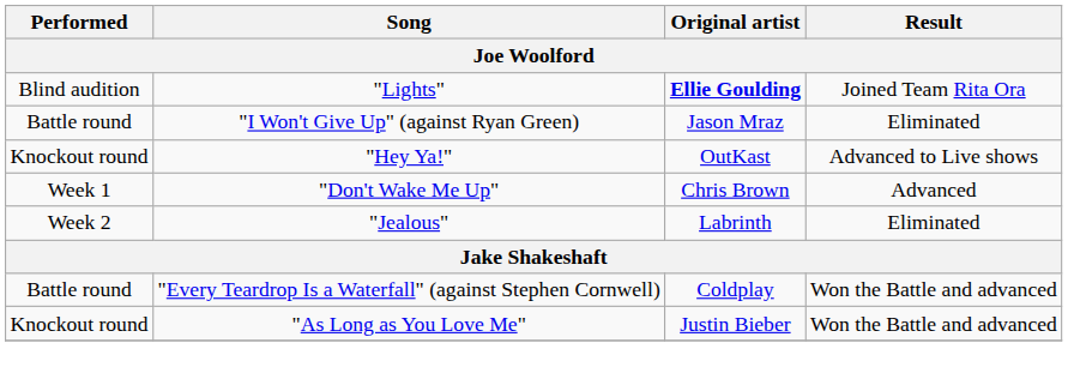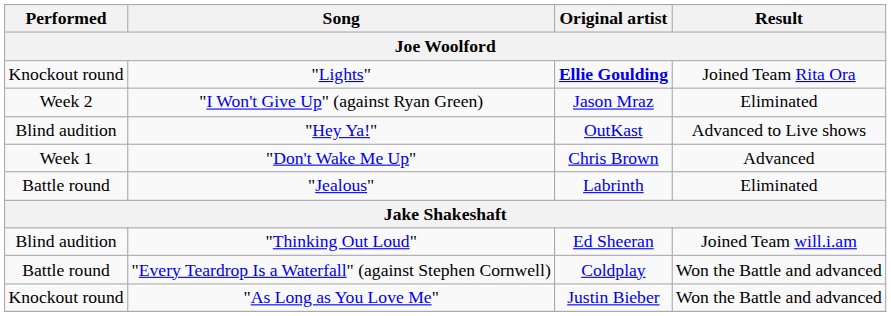"Lights" | Performed: Blind audition -> Knockout round
"I Won't Give Up" (against Ryan Green) | Performed: Battle round -> Week 2
"Hey Ya!" | Performed: Knockout round -> Blind audition
"Jealous" | Performed: Week 2 -> Battle round
+ row: Blind audition | "Thinking Out Loud" | Ed Sheeran | Joined Team will.i.am
